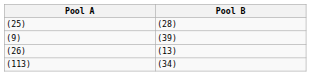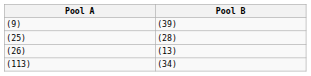rows swapped: (25) <-> (9)
